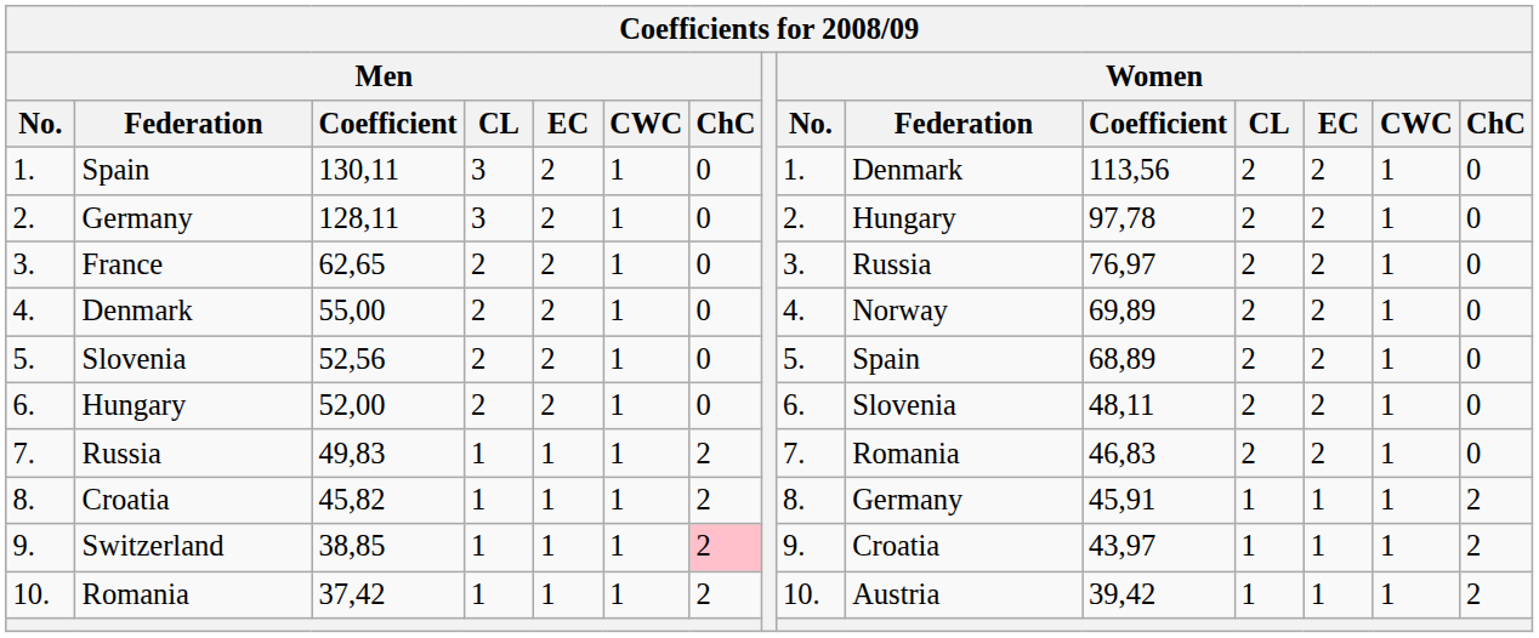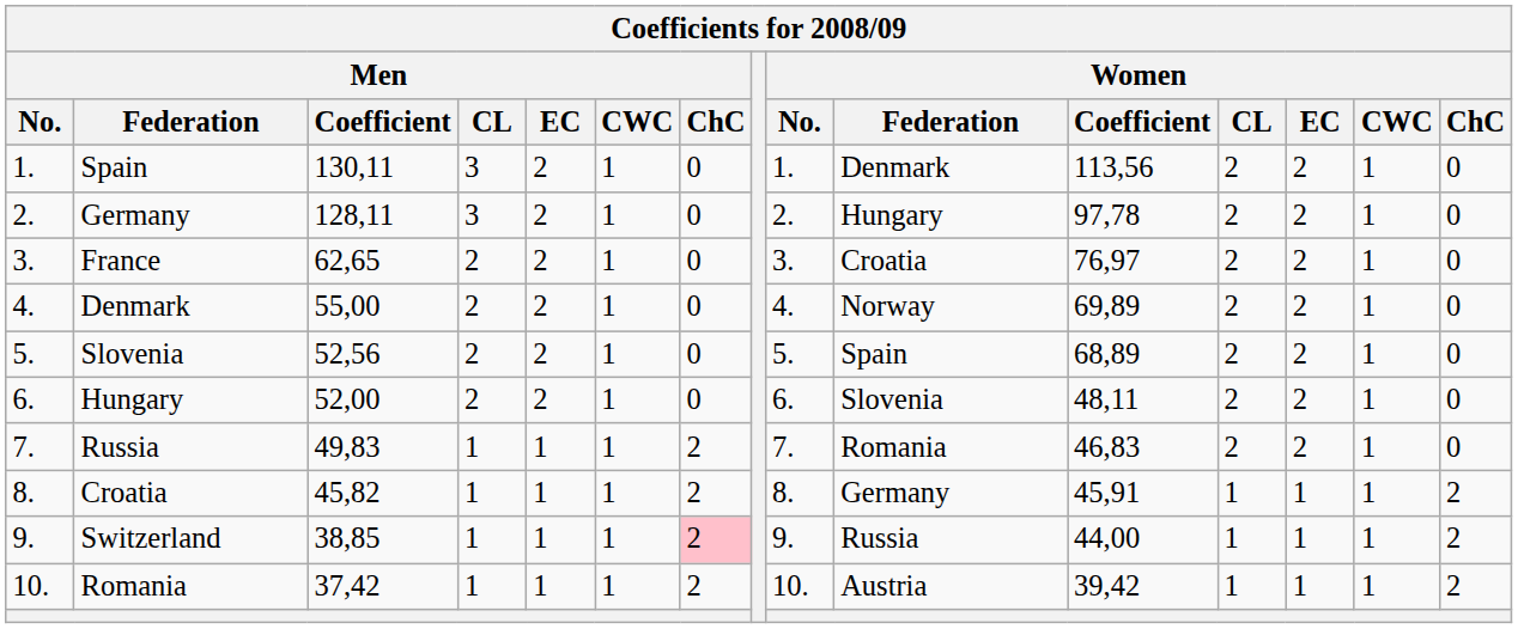France | Women / Federation: Russia -> Croatia
Switzerland | Women / Federation: Croatia -> Russia
Switzerland | Women / Coefficient: 43,97 -> 44,00
